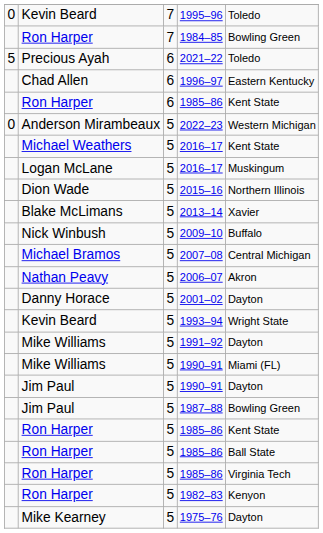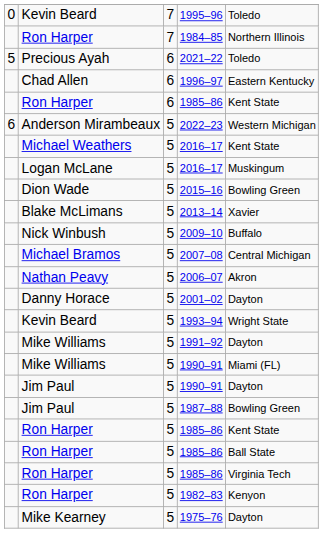1984–85 | column 5: Bowling Green -> Northern Illinois
2022–23 | column 1: 0 -> 6
2015–16 | column 5: Northern Illinois -> Bowling Green
